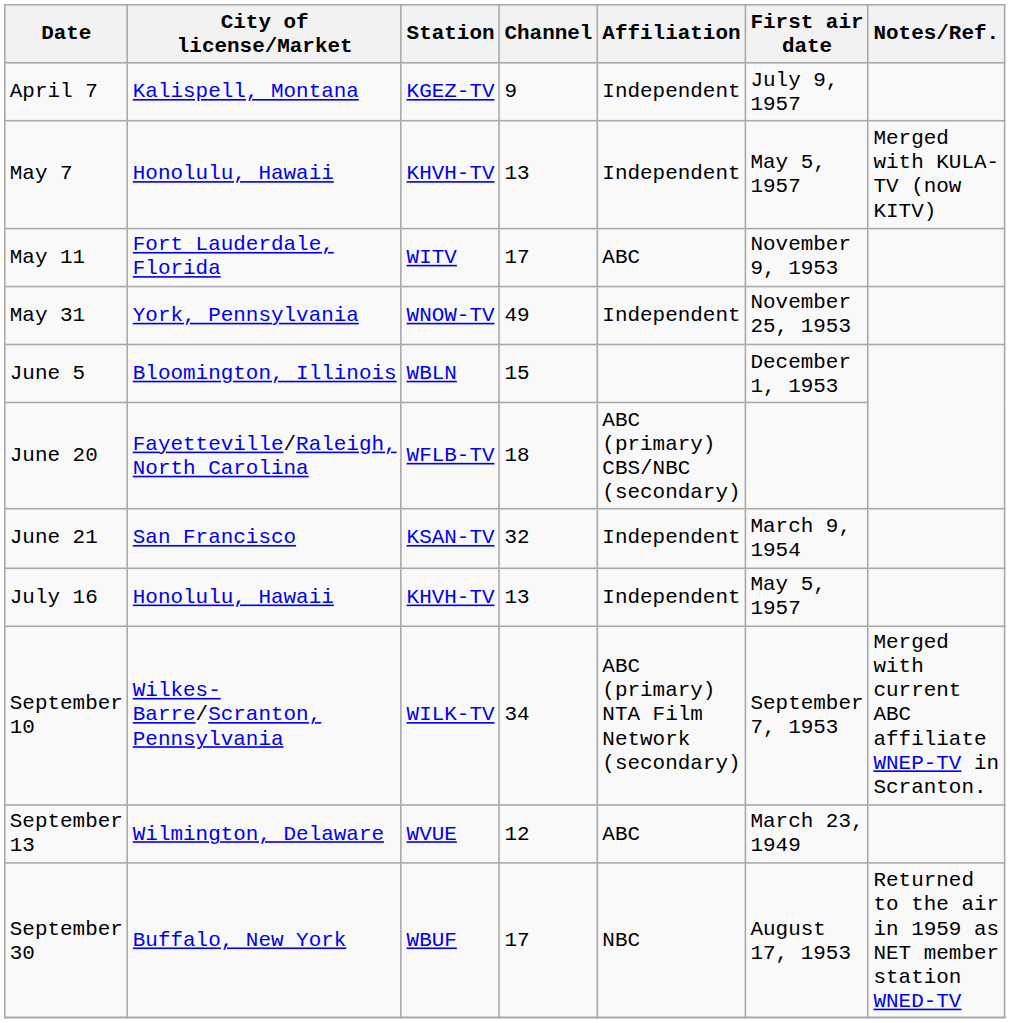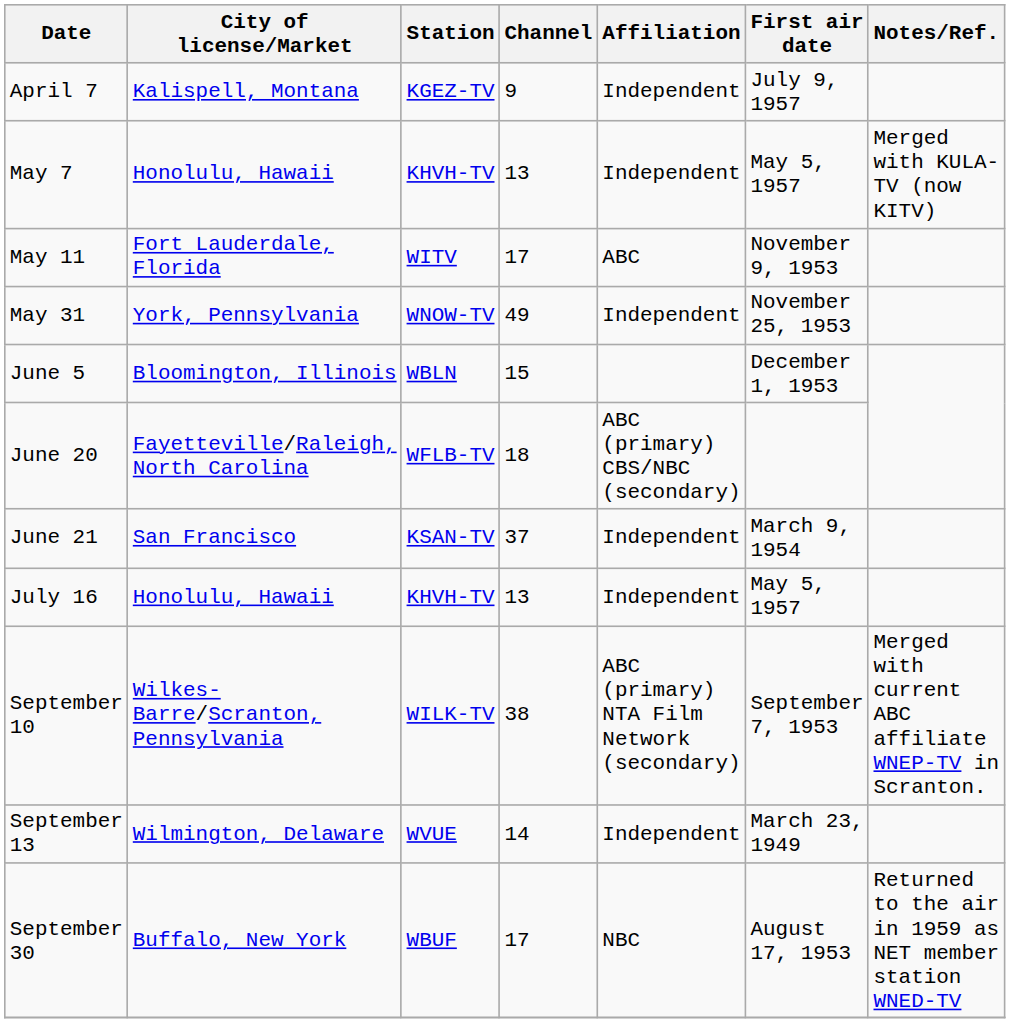June 21 | Channel: 32 -> 37
September 10 | Channel: 34 -> 38
September 13 | Channel: 12 -> 14
September 13 | Affiliation: ABC -> Independent
